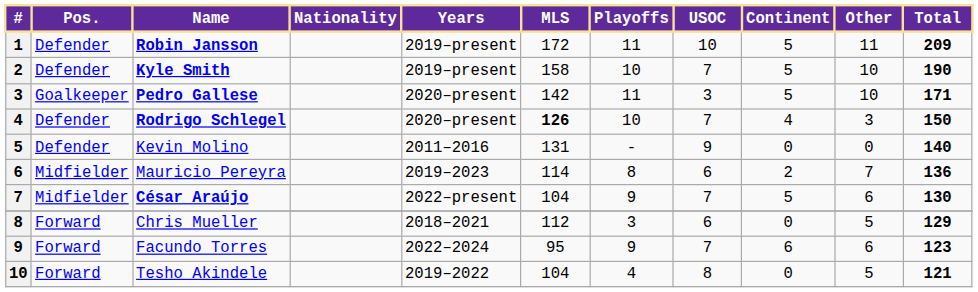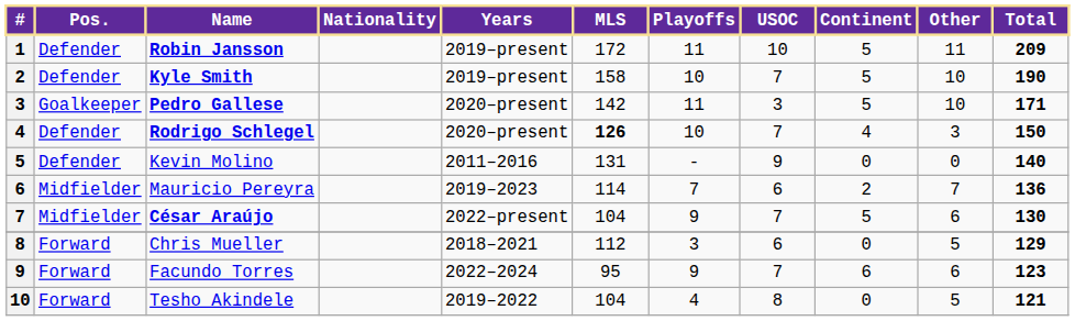Mauricio Pereyra | Playoffs: 8 -> 7
